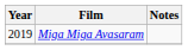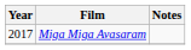Miga Miga Avasaram | Year: 2019 -> 2017
